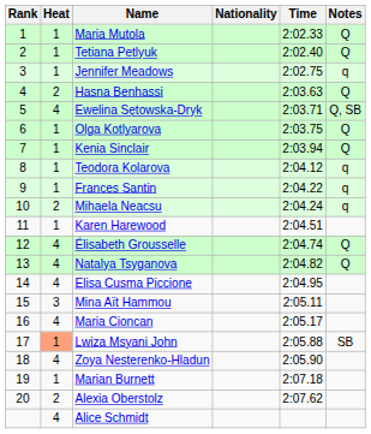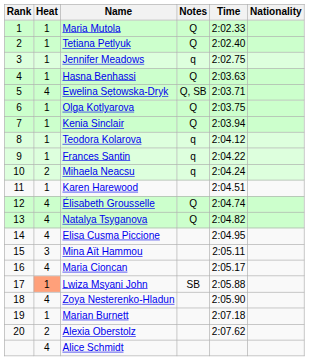columns swapped: Nationality <-> Notes
Hasna Benhassi | Heat: 2 -> 1
